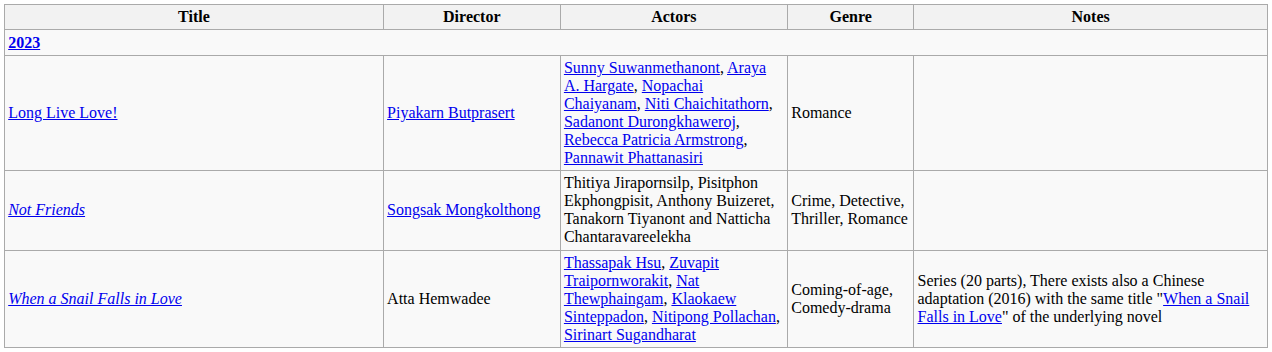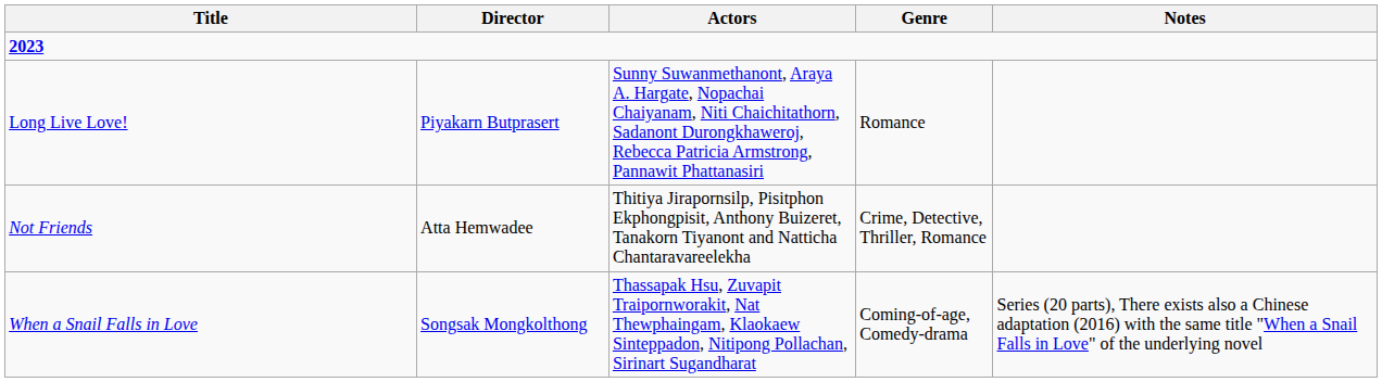Not Friends | Director: Songsak Mongkolthong -> Atta Hemwadee
When a Snail Falls in Love | Director: Atta Hemwadee -> Songsak Mongkolthong
